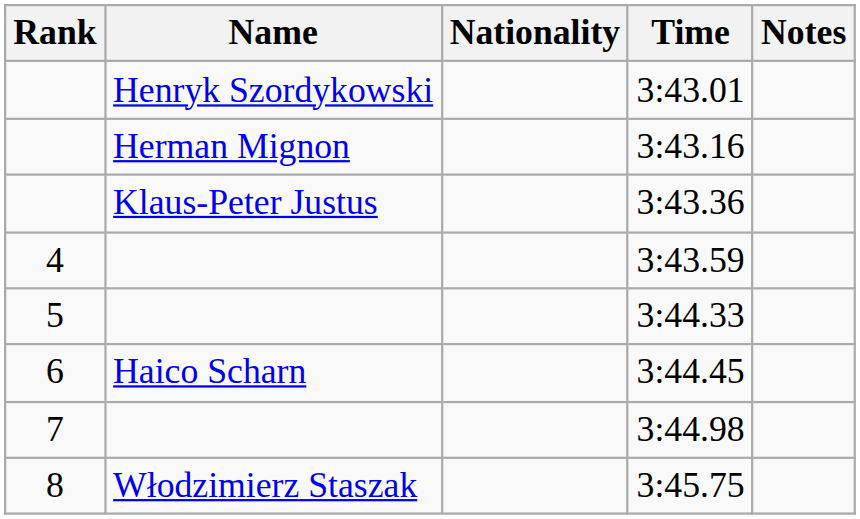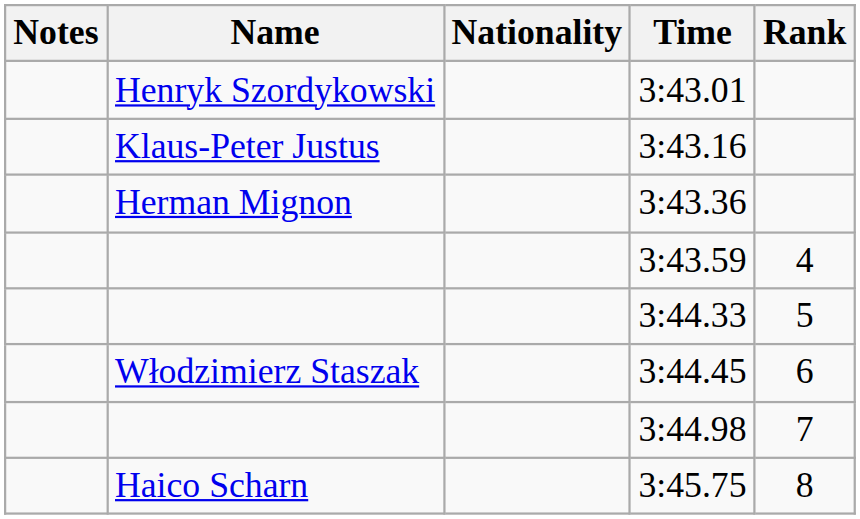columns swapped: Rank <-> Notes
3:43.16 | Name: Herman Mignon -> Klaus-Peter Justus
3:43.36 | Name: Klaus-Peter Justus -> Herman Mignon
3:44.45 | Name: Haico Scharn -> Włodzimierz Staszak
3:45.75 | Name: Włodzimierz Staszak -> Haico Scharn
